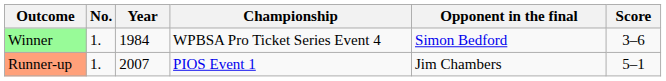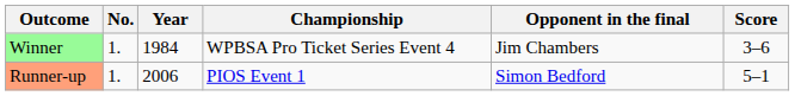Winner | Opponent in the final: Simon Bedford -> Jim Chambers
Runner-up | Year: 2007 -> 2006
Runner-up | Opponent in the final: Jim Chambers -> Simon Bedford
